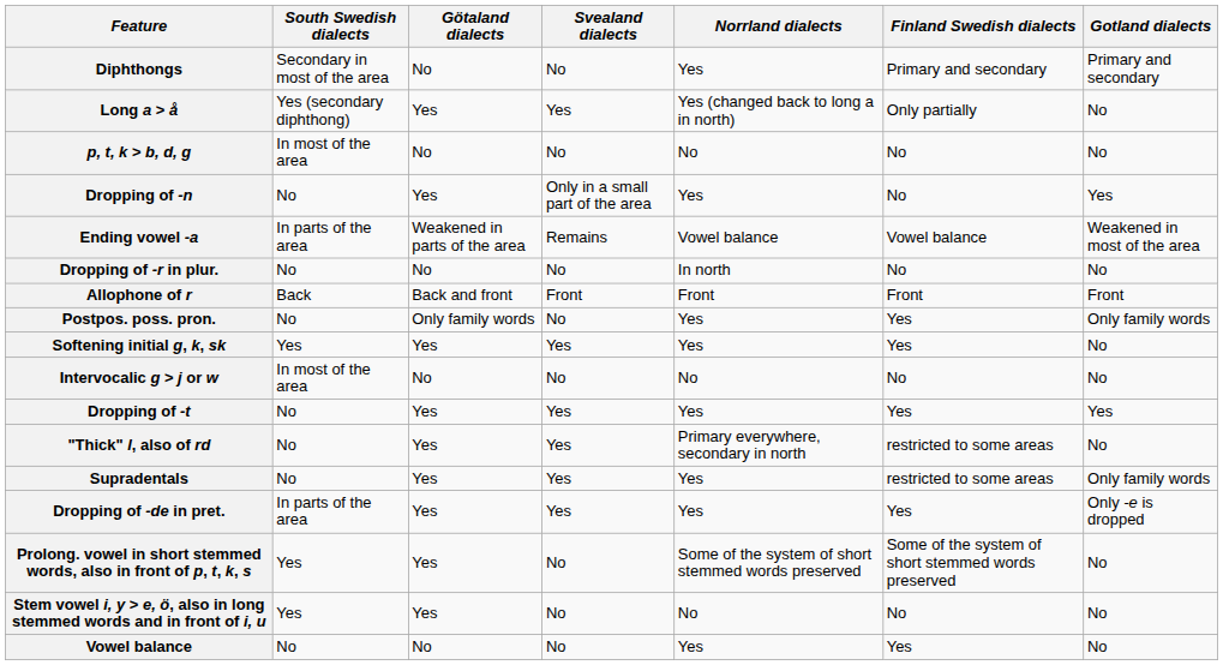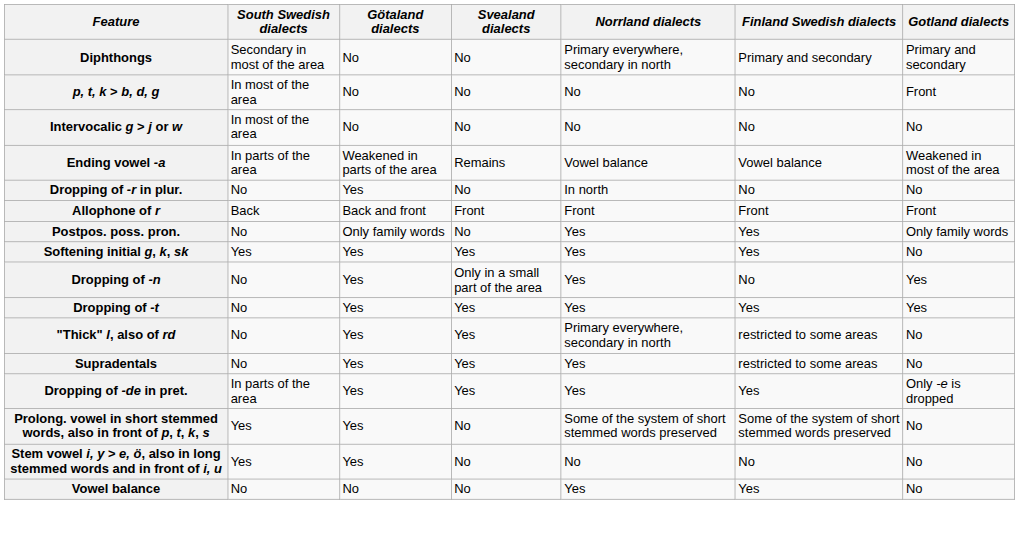Diphthongs | Norrland dialects: Yes -> Primary everywhere, secondary in north
- row: Long a > å | Yes (secondary diphthong) | Yes | Yes | Yes (changed back to long a in north) | Only partially | No
p, t, k > b, d, g | Gotland dialects: No -> Front
rows swapped: Intervocalic g > j or w <-> Dropping of -n
Dropping of -r in plur. | Götaland dialects: No -> Yes
Supradentals | Gotland dialects: Only family words -> No
